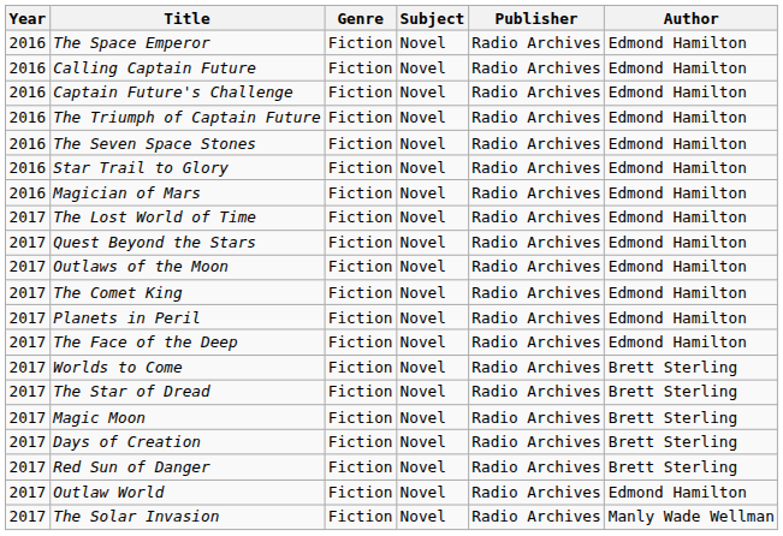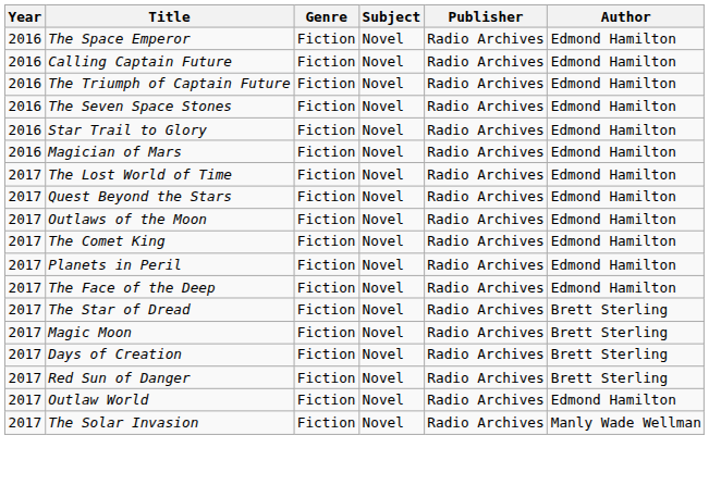- row: 2016 | Captain Future's Challenge | Fiction | Novel | Radio Archives | Edmond Hamilton
- row: 2017 | Worlds to Come | Fiction | Novel | Radio Archives | Brett Sterling
